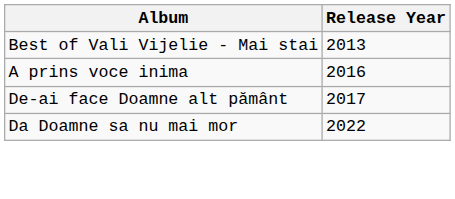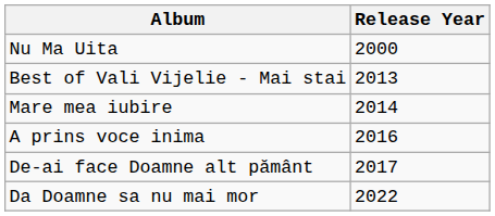+ row: Nu Ma Uita | 2000
+ row: Mare mea iubire | 2014
